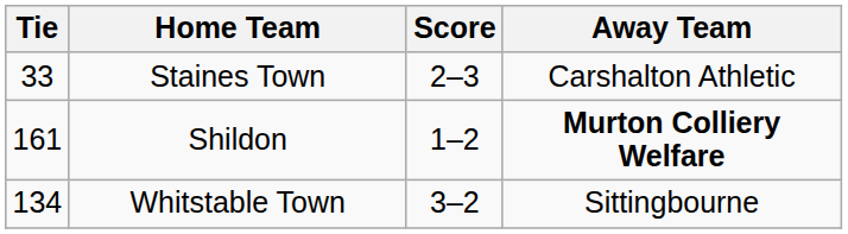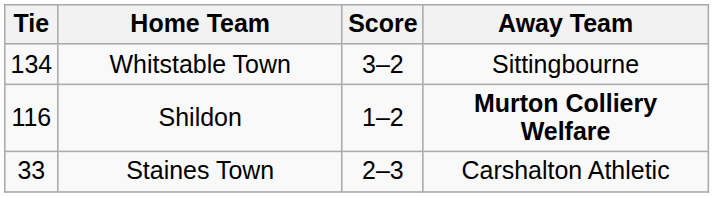rows swapped: Staines Town <-> Whitstable Town
Shildon | Tie: 161 -> 116
